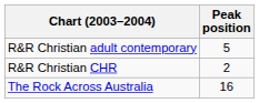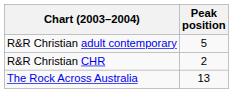The Rock Across Australia | Peak position: 16 -> 13
